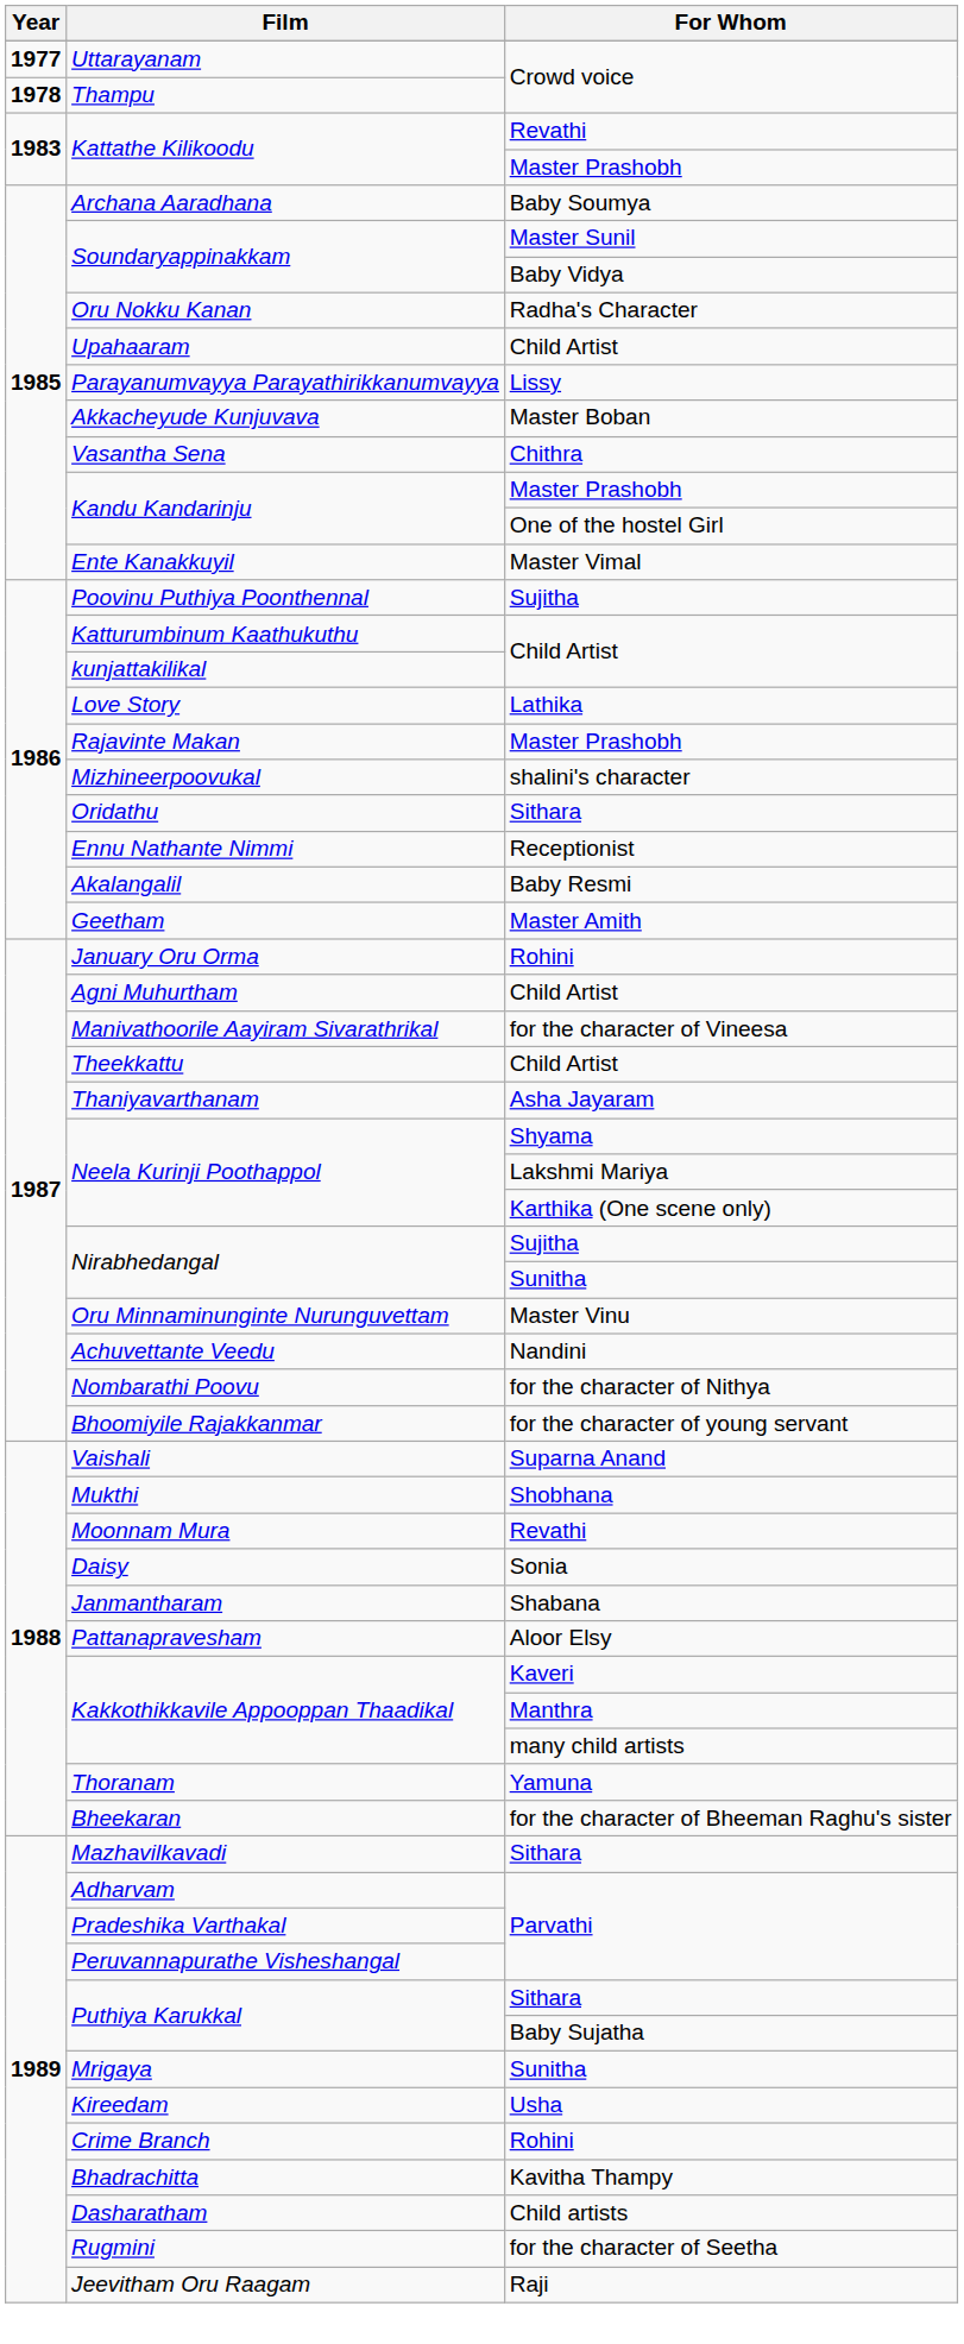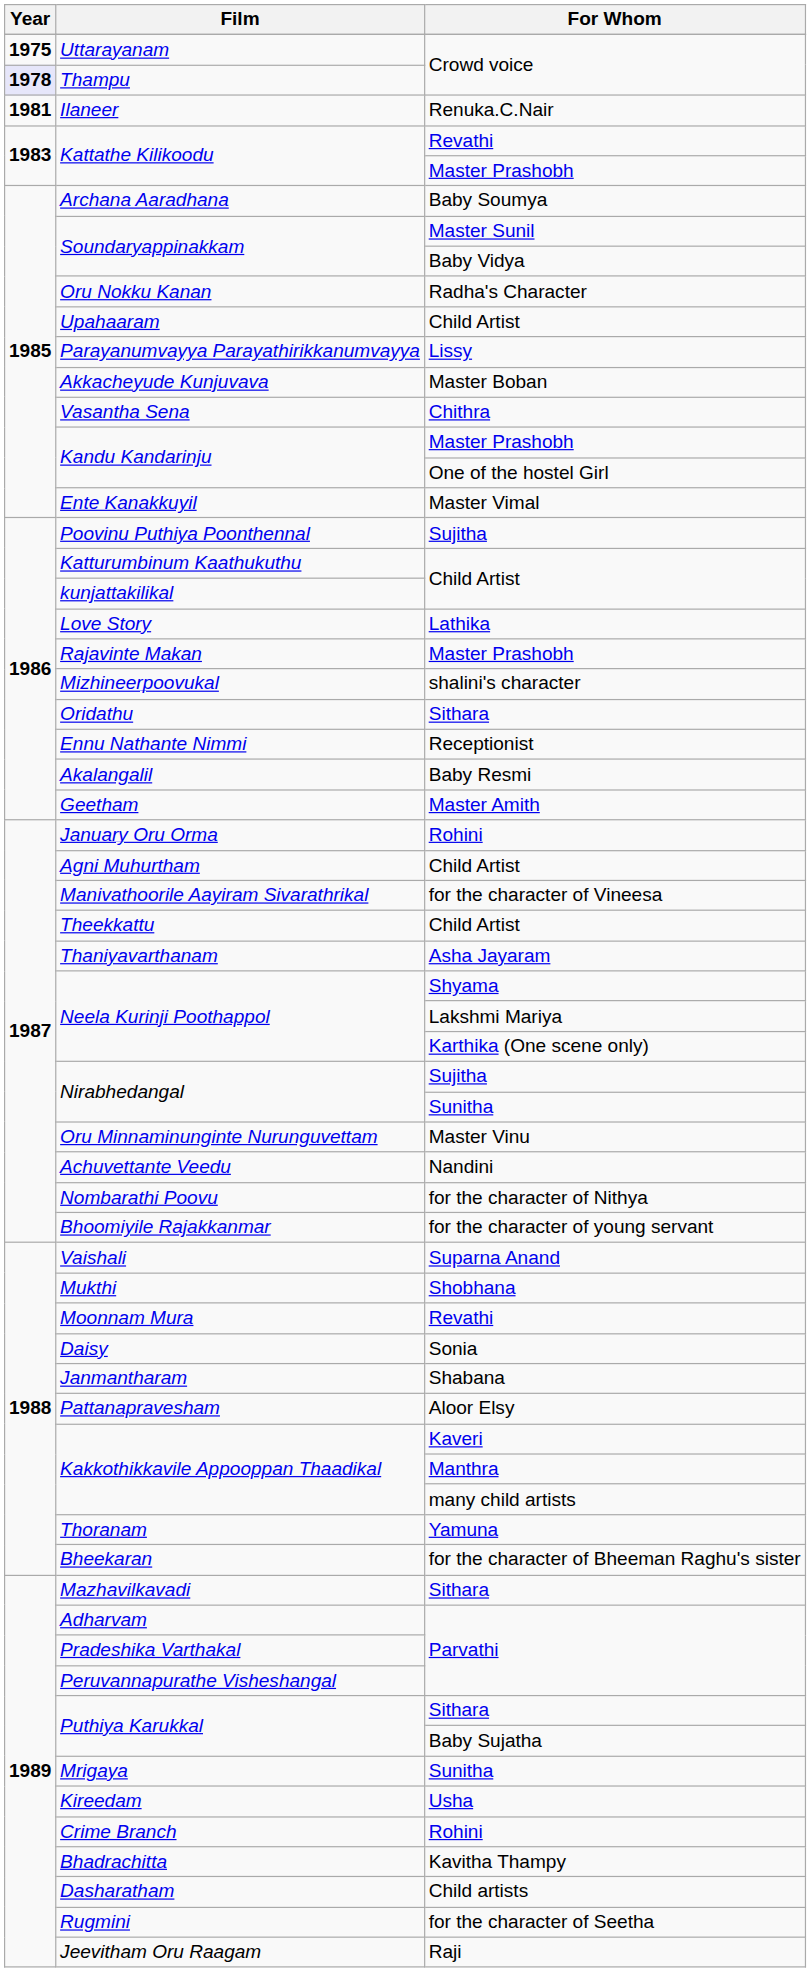Uttarayanam | Year: 1977 -> 1975
Thampu | Year: no background -> lavender background
+ row: 1981 | Ilaneer | Renuka.C.Nair
